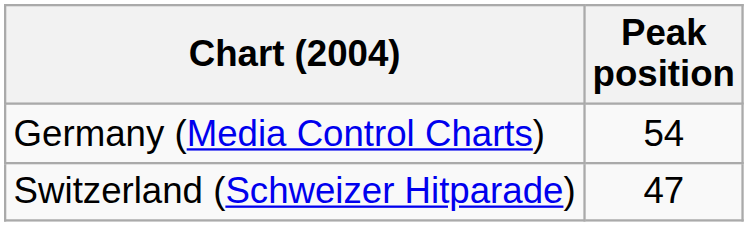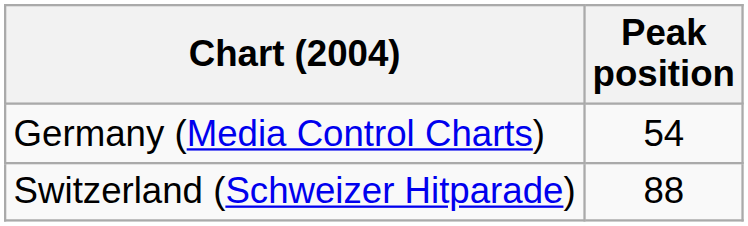Switzerland (Schweizer Hitparade) | Peak position: 47 -> 88
